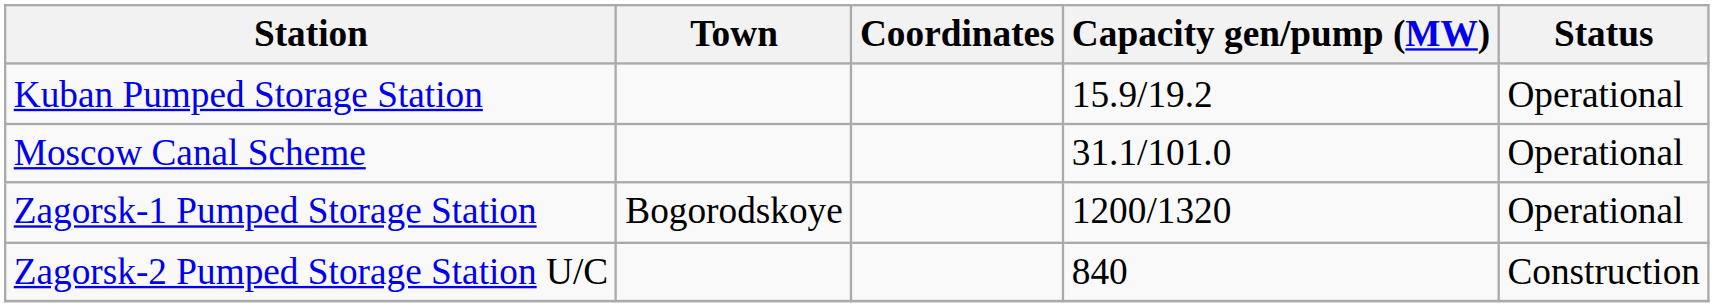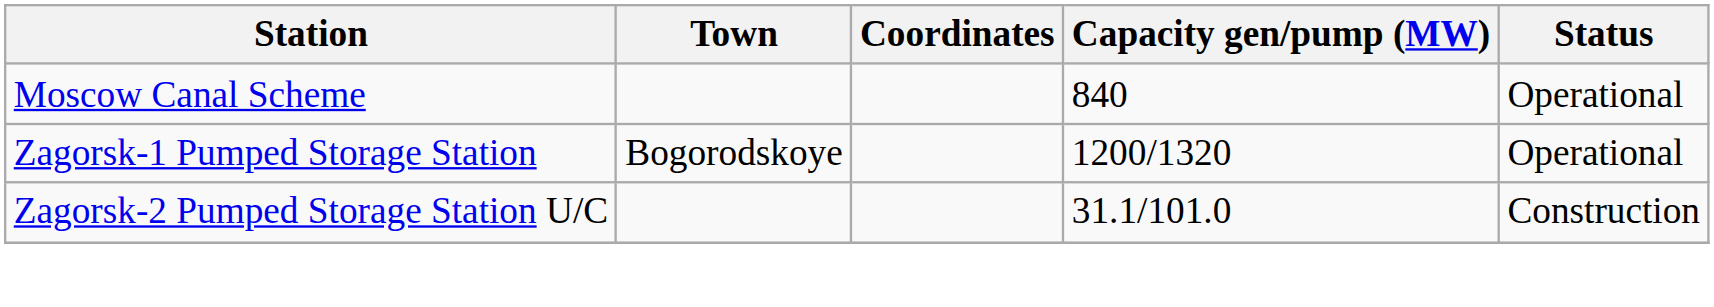- row: Kuban Pumped Storage Station | 15.9/19.2 | Operational
Moscow Canal Scheme | Capacity gen/pump (MW): 31.1/101.0 -> 840
Zagorsk-2 Pumped Storage Station U/C | Capacity gen/pump (MW): 840 -> 31.1/101.0
